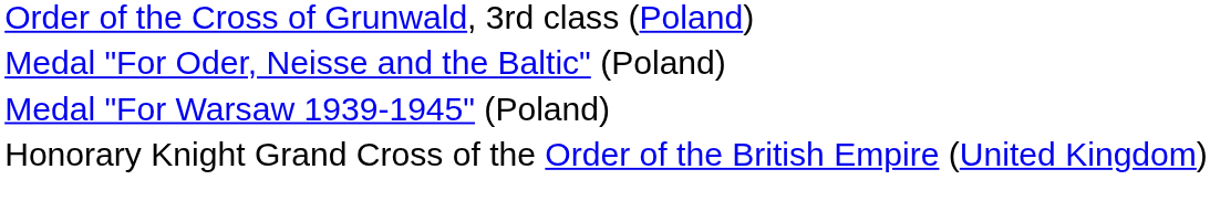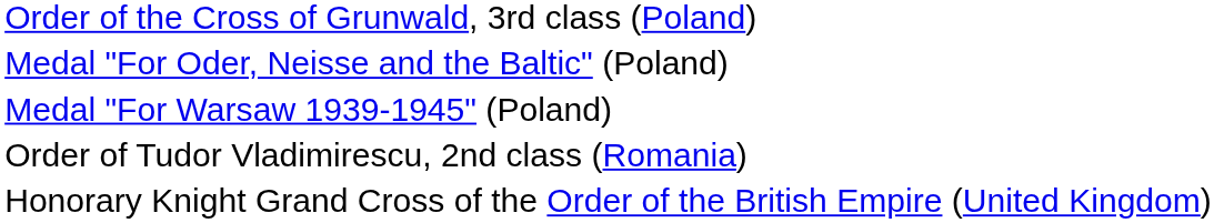+ row: Order of Tudor Vladimirescu, 2nd class (Romania)
